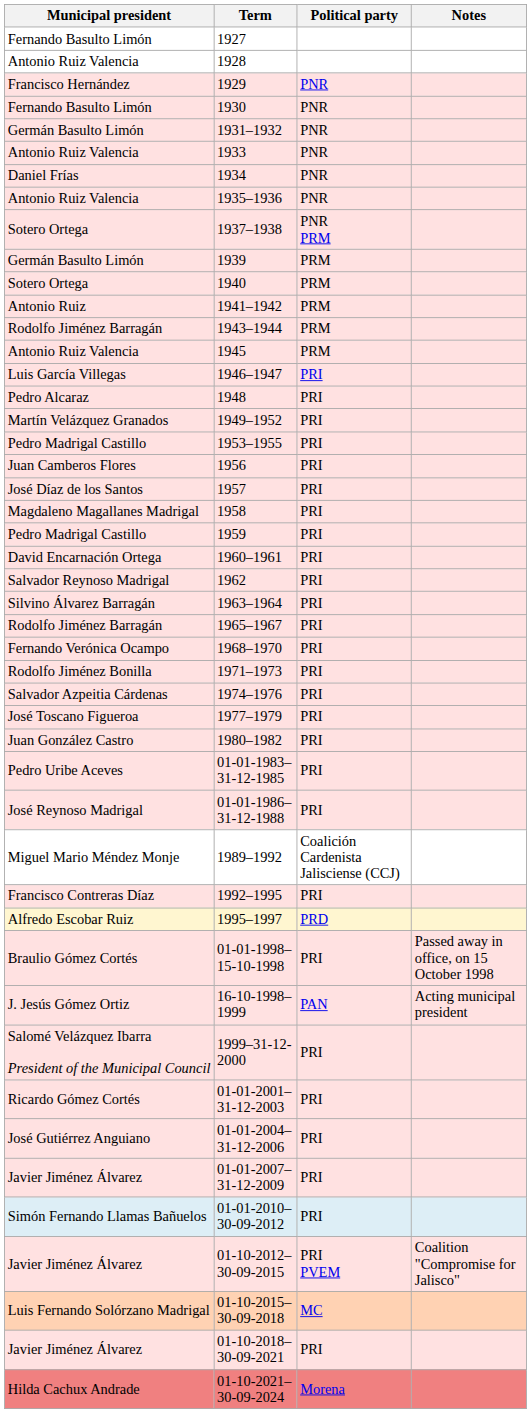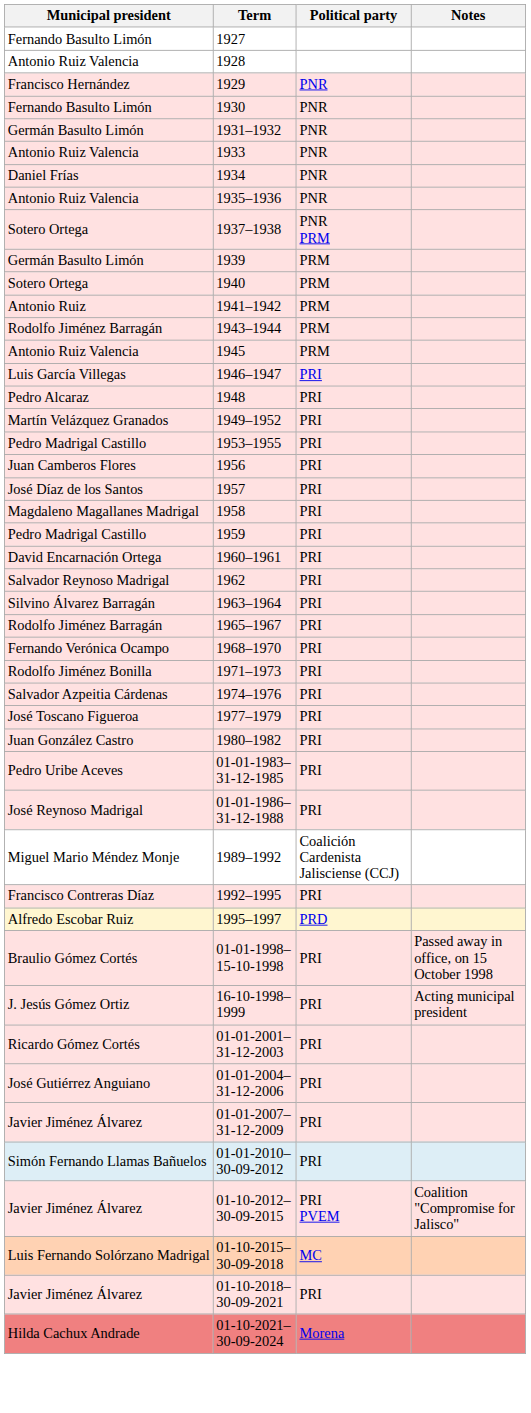16-10-1998–1999 | Political party: PAN -> PRI
- row: Salomé Velázquez Ibarra President of the Municipal Council | 1999–31-12-2000 | PRI
